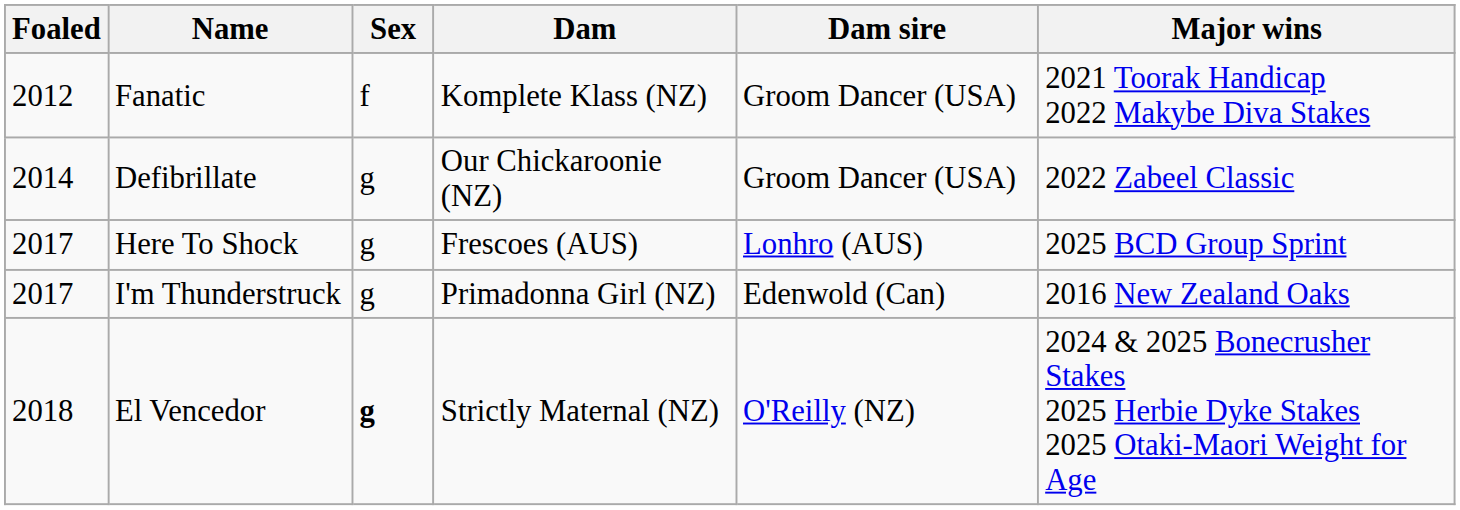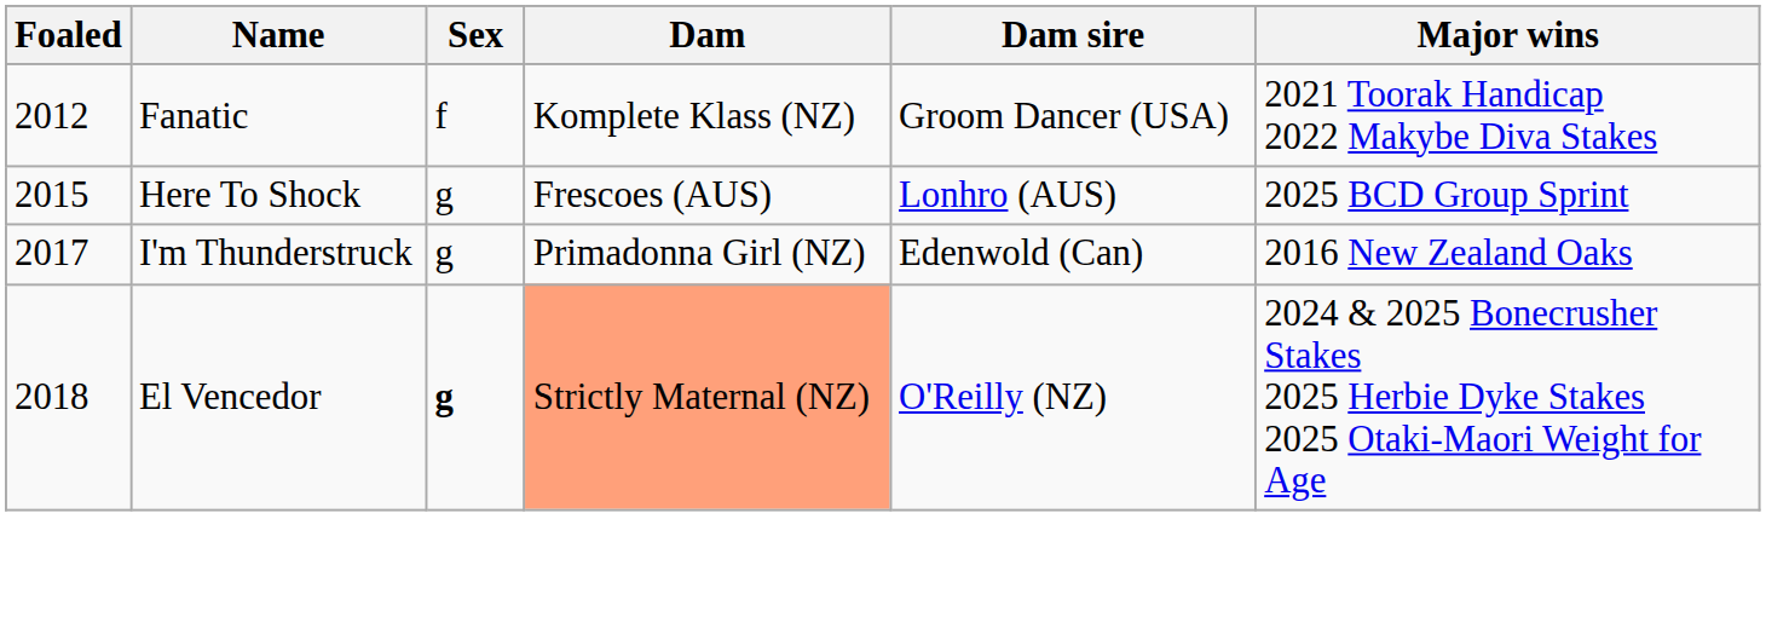- row: 2014 | Defibrillate | g | Our Chickaroonie (NZ) | Groom Dancer (USA) | 2022 Zabeel Classic
Here To Shock | Foaled: 2017 -> 2015
El Vencedor | Dam: no background -> lightsalmon background
